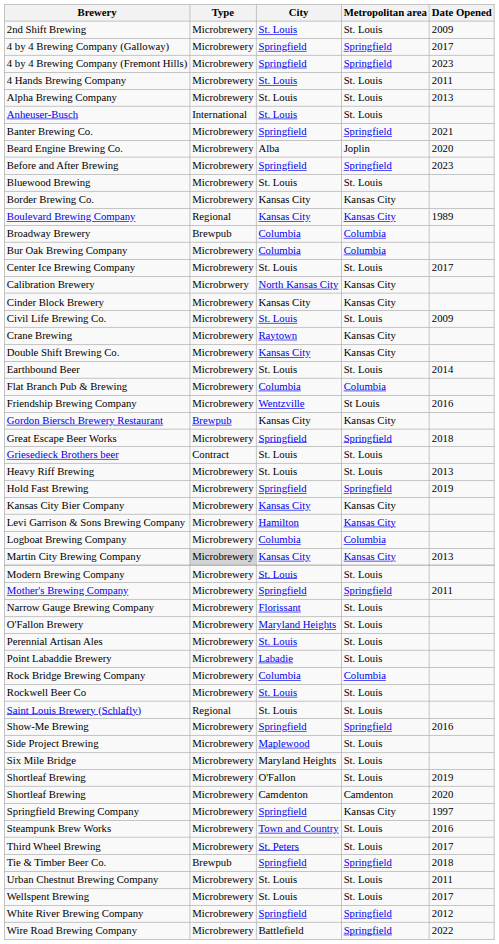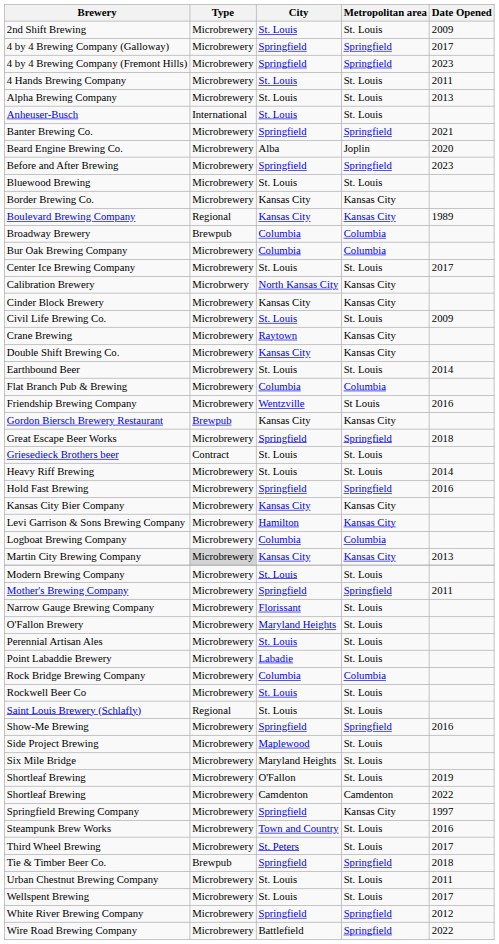Heavy Riff Brewing | Date Opened: 2013 -> 2014
Hold Fast Brewing | Date Opened: 2019 -> 2016
Shortleaf Brewing / Camdenton | Date Opened: 2020 -> 2022
